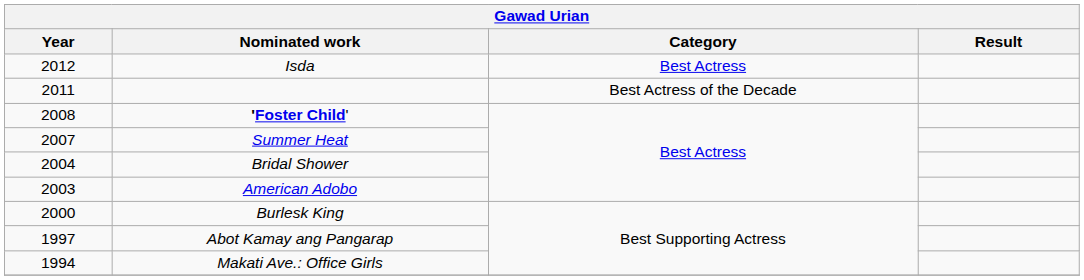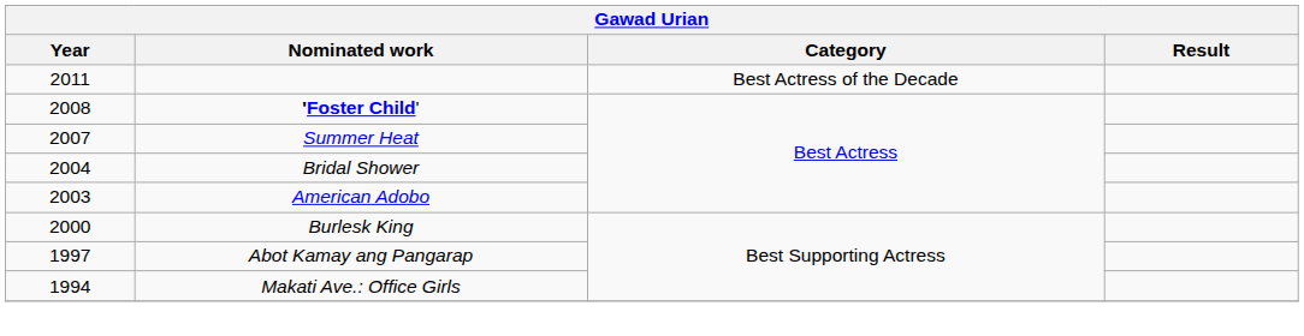- row: 2012 | Isda | Best Actress
